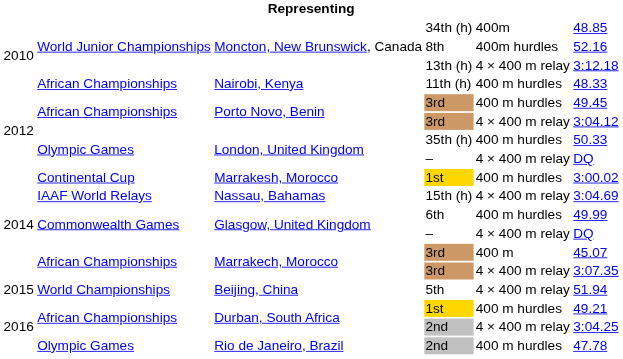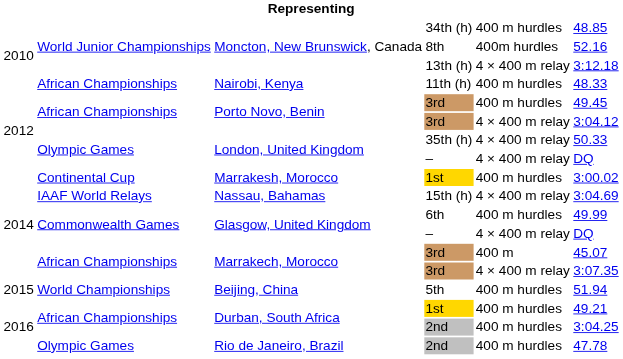34th (h) | column 5: 400m -> 400 m hurdles
35th (h) | column 5: 400 m hurdles -> 4 × 400 m relay
5th | column 5: 4 × 400 m relay -> 400 m hurdles
Durban, South Africa / 2nd | column 5: 4 × 400 m relay -> 400 m hurdles
